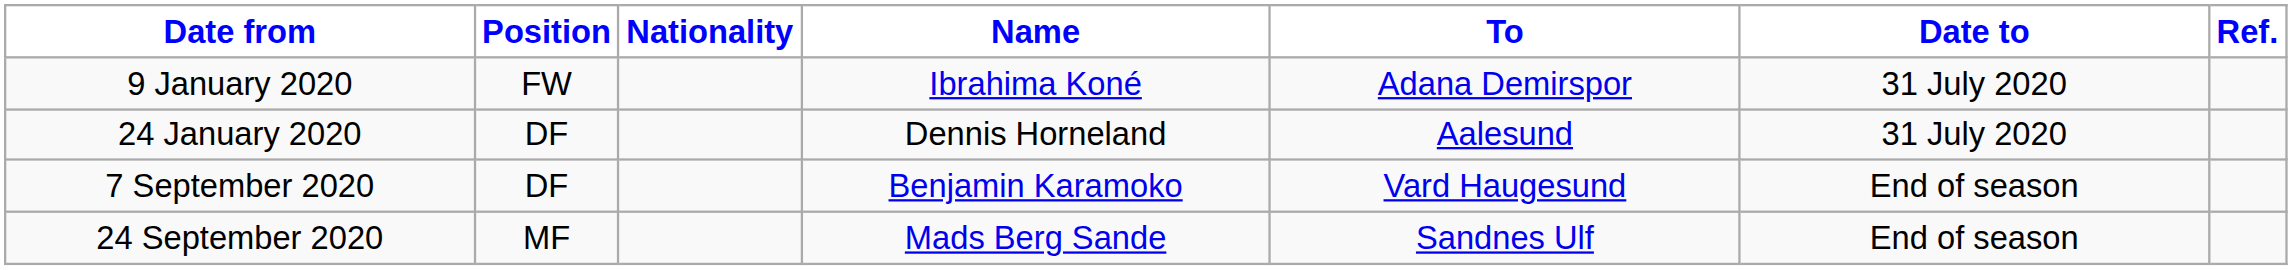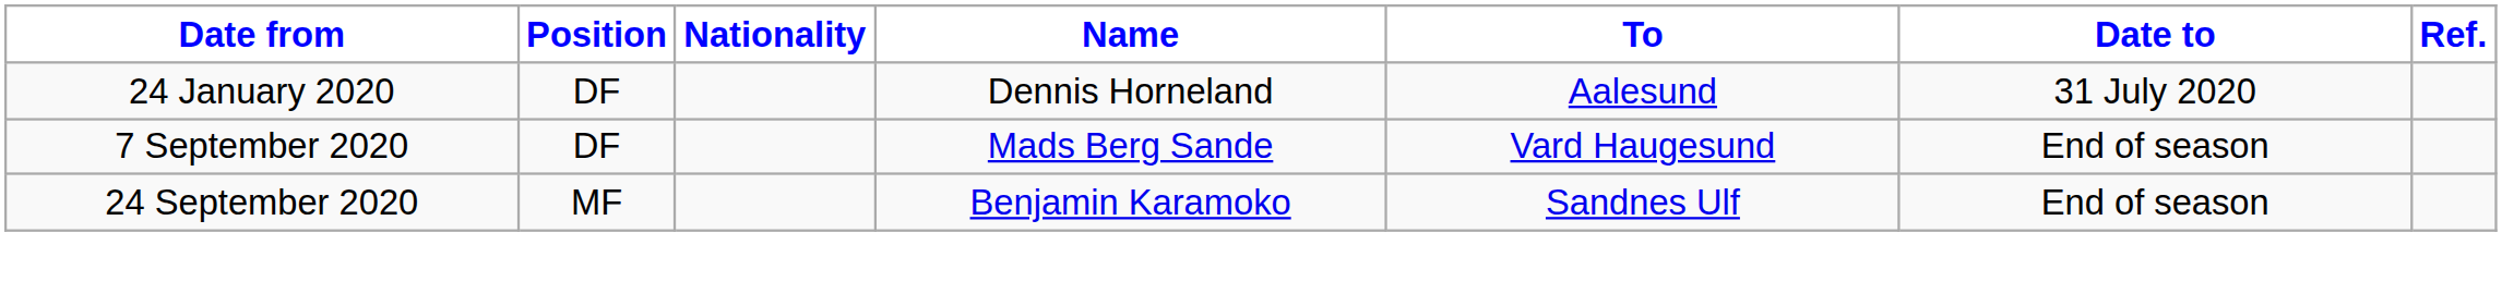- row: 9 January 2020 | FW | Ibrahima Koné | Adana Demirspor | 31 July 2020
7 September 2020 | Name: Benjamin Karamoko -> Mads Berg Sande
24 September 2020 | Name: Mads Berg Sande -> Benjamin Karamoko
